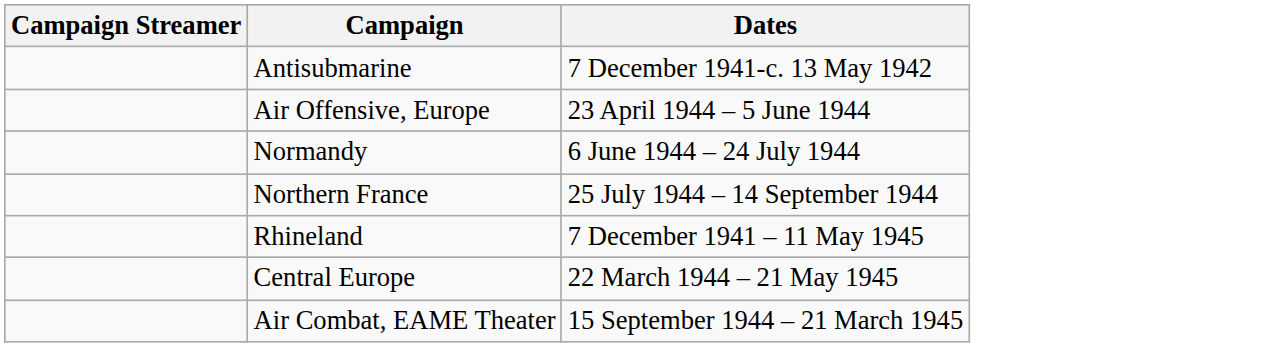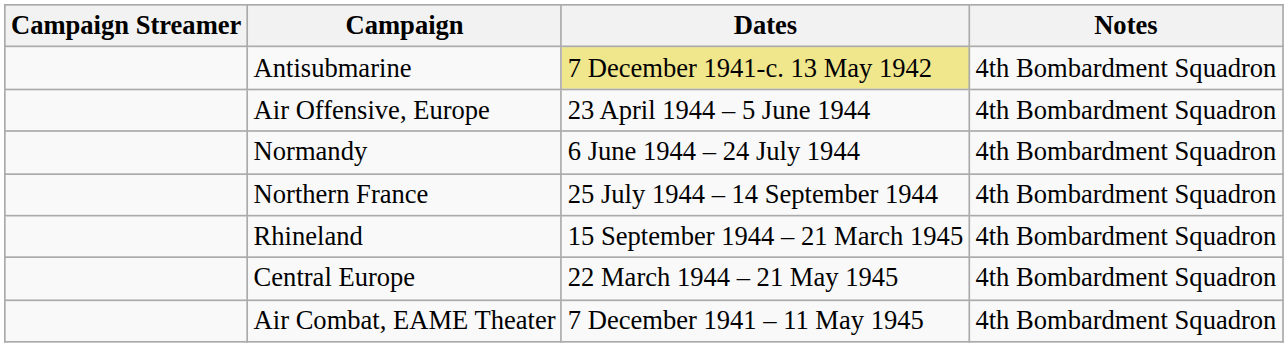+ column: Notes | 4th Bombardment Squadron | 4th Bombardment Squadron | 4th Bombardment Squadron | 4th Bombardment Squadron | 4th Bombardment Squadron | 4th Bombardment Squadron | 4th Bombardment Squadron
Antisubmarine | Dates: no background -> khaki background
Rhineland | Dates: 7 December 1941 – 11 May 1945 -> 15 September 1944 – 21 March 1945
Air Combat, EAME Theater | Dates: 15 September 1944 – 21 March 1945 -> 7 December 1941 – 11 May 1945
